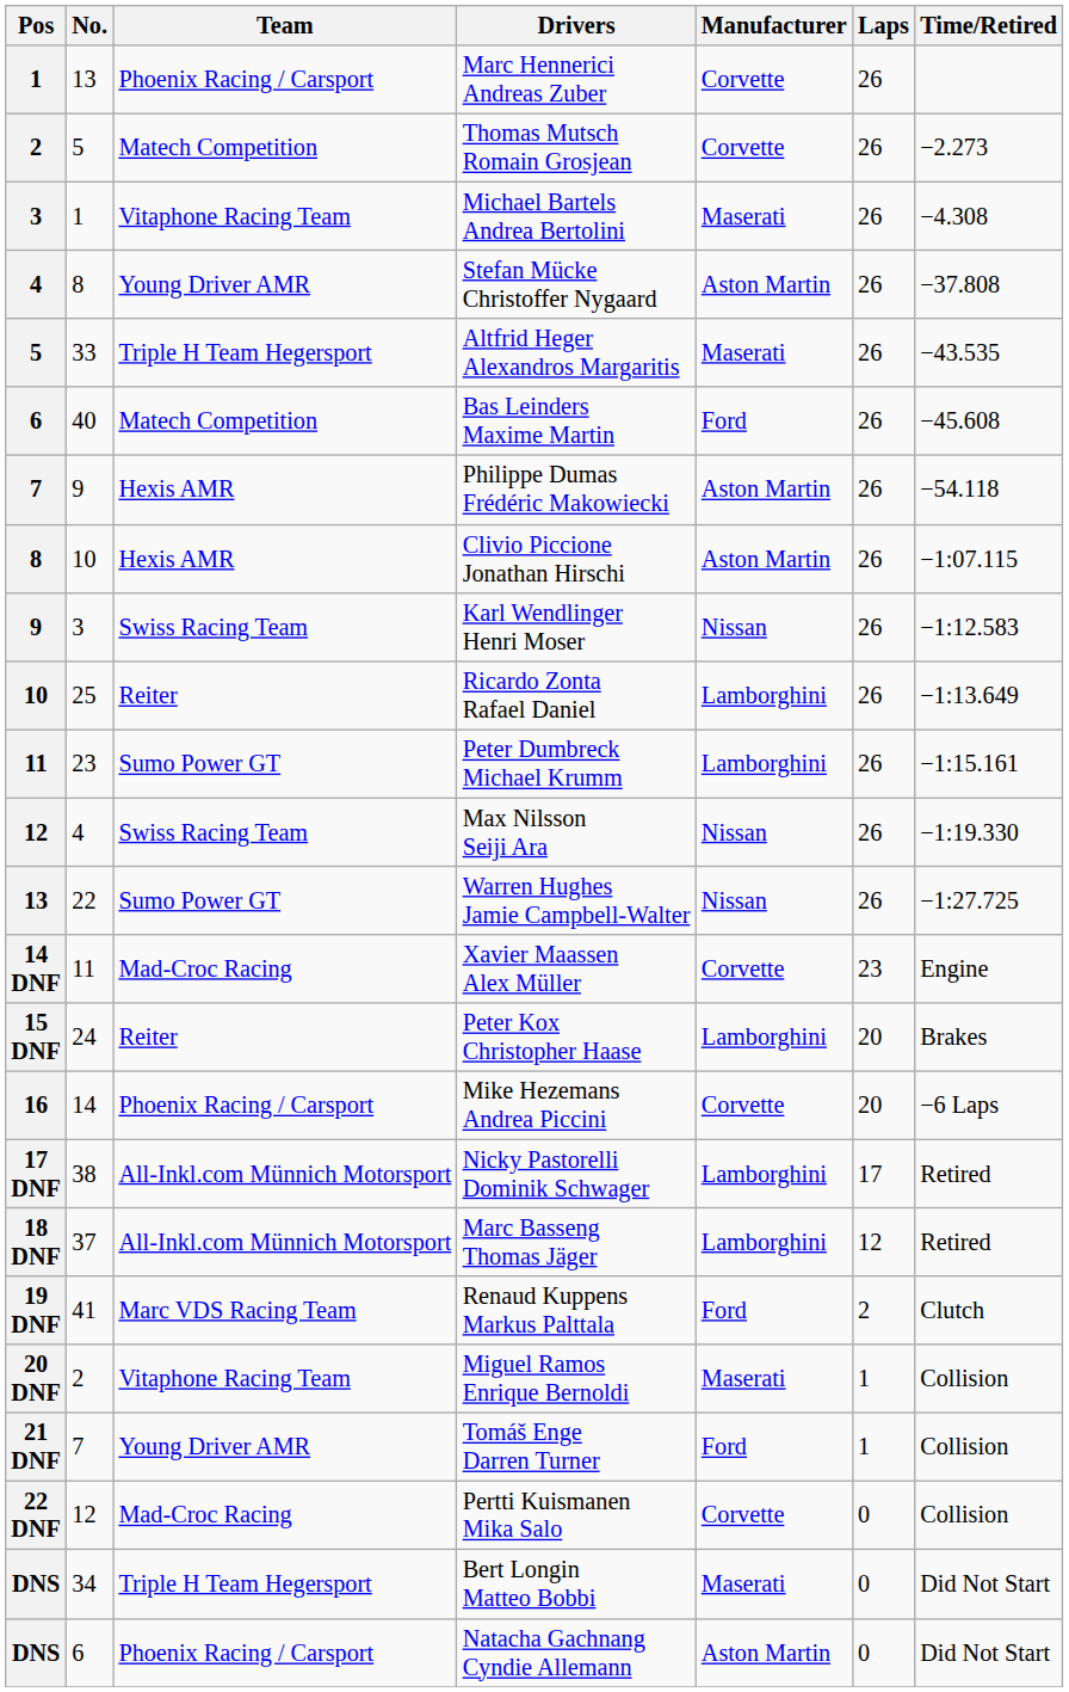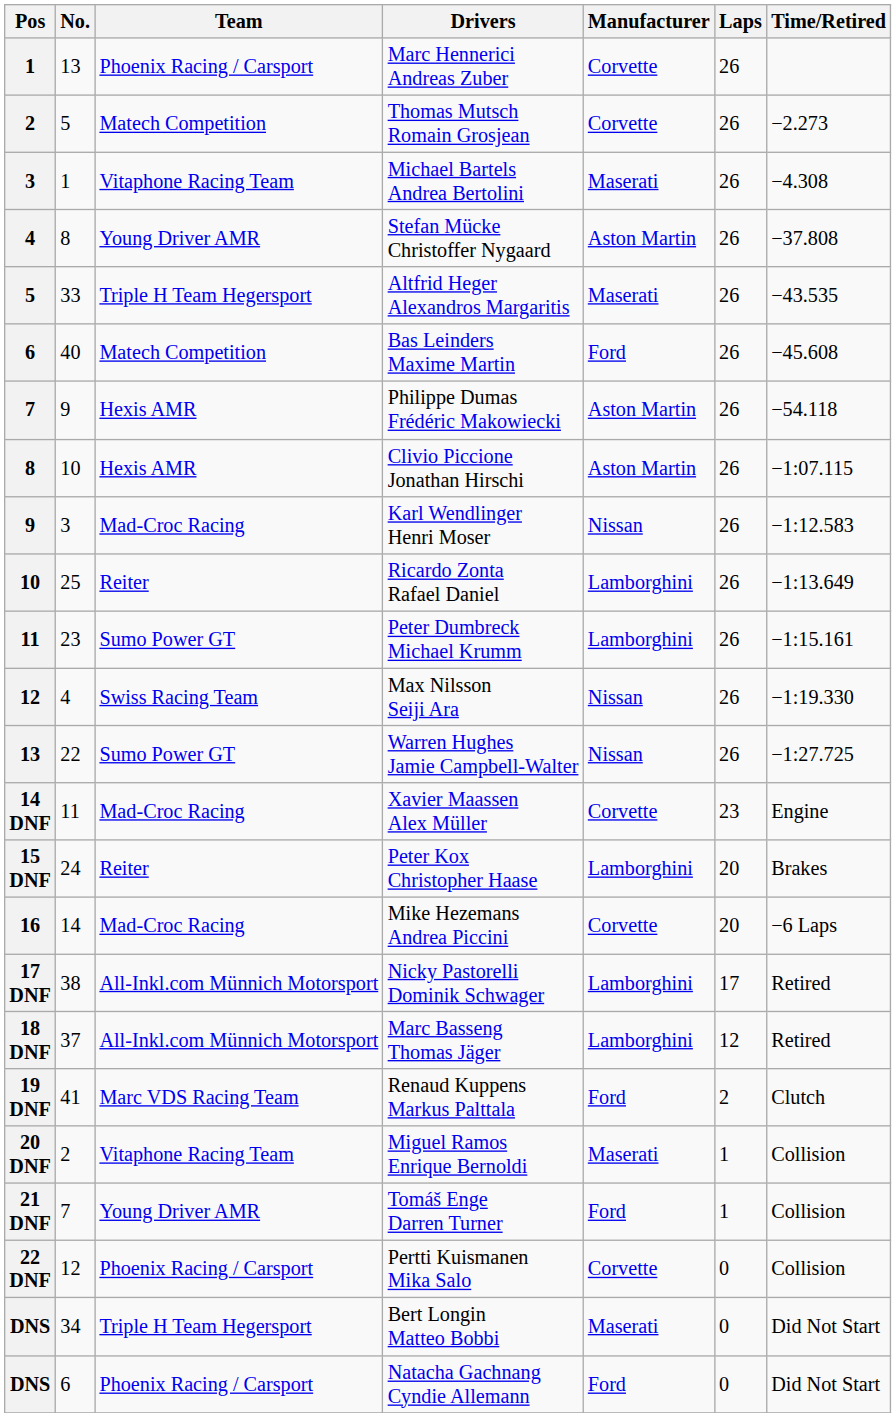Karl Wendlinger Henri Moser | Team: Swiss Racing Team -> Mad-Croc Racing
Mike Hezemans Andrea Piccini | Team: Phoenix Racing / Carsport -> Mad-Croc Racing
Pertti Kuismanen Mika Salo | Team: Mad-Croc Racing -> Phoenix Racing / Carsport
Natacha Gachnang Cyndie Allemann | Manufacturer: Aston Martin -> Ford
